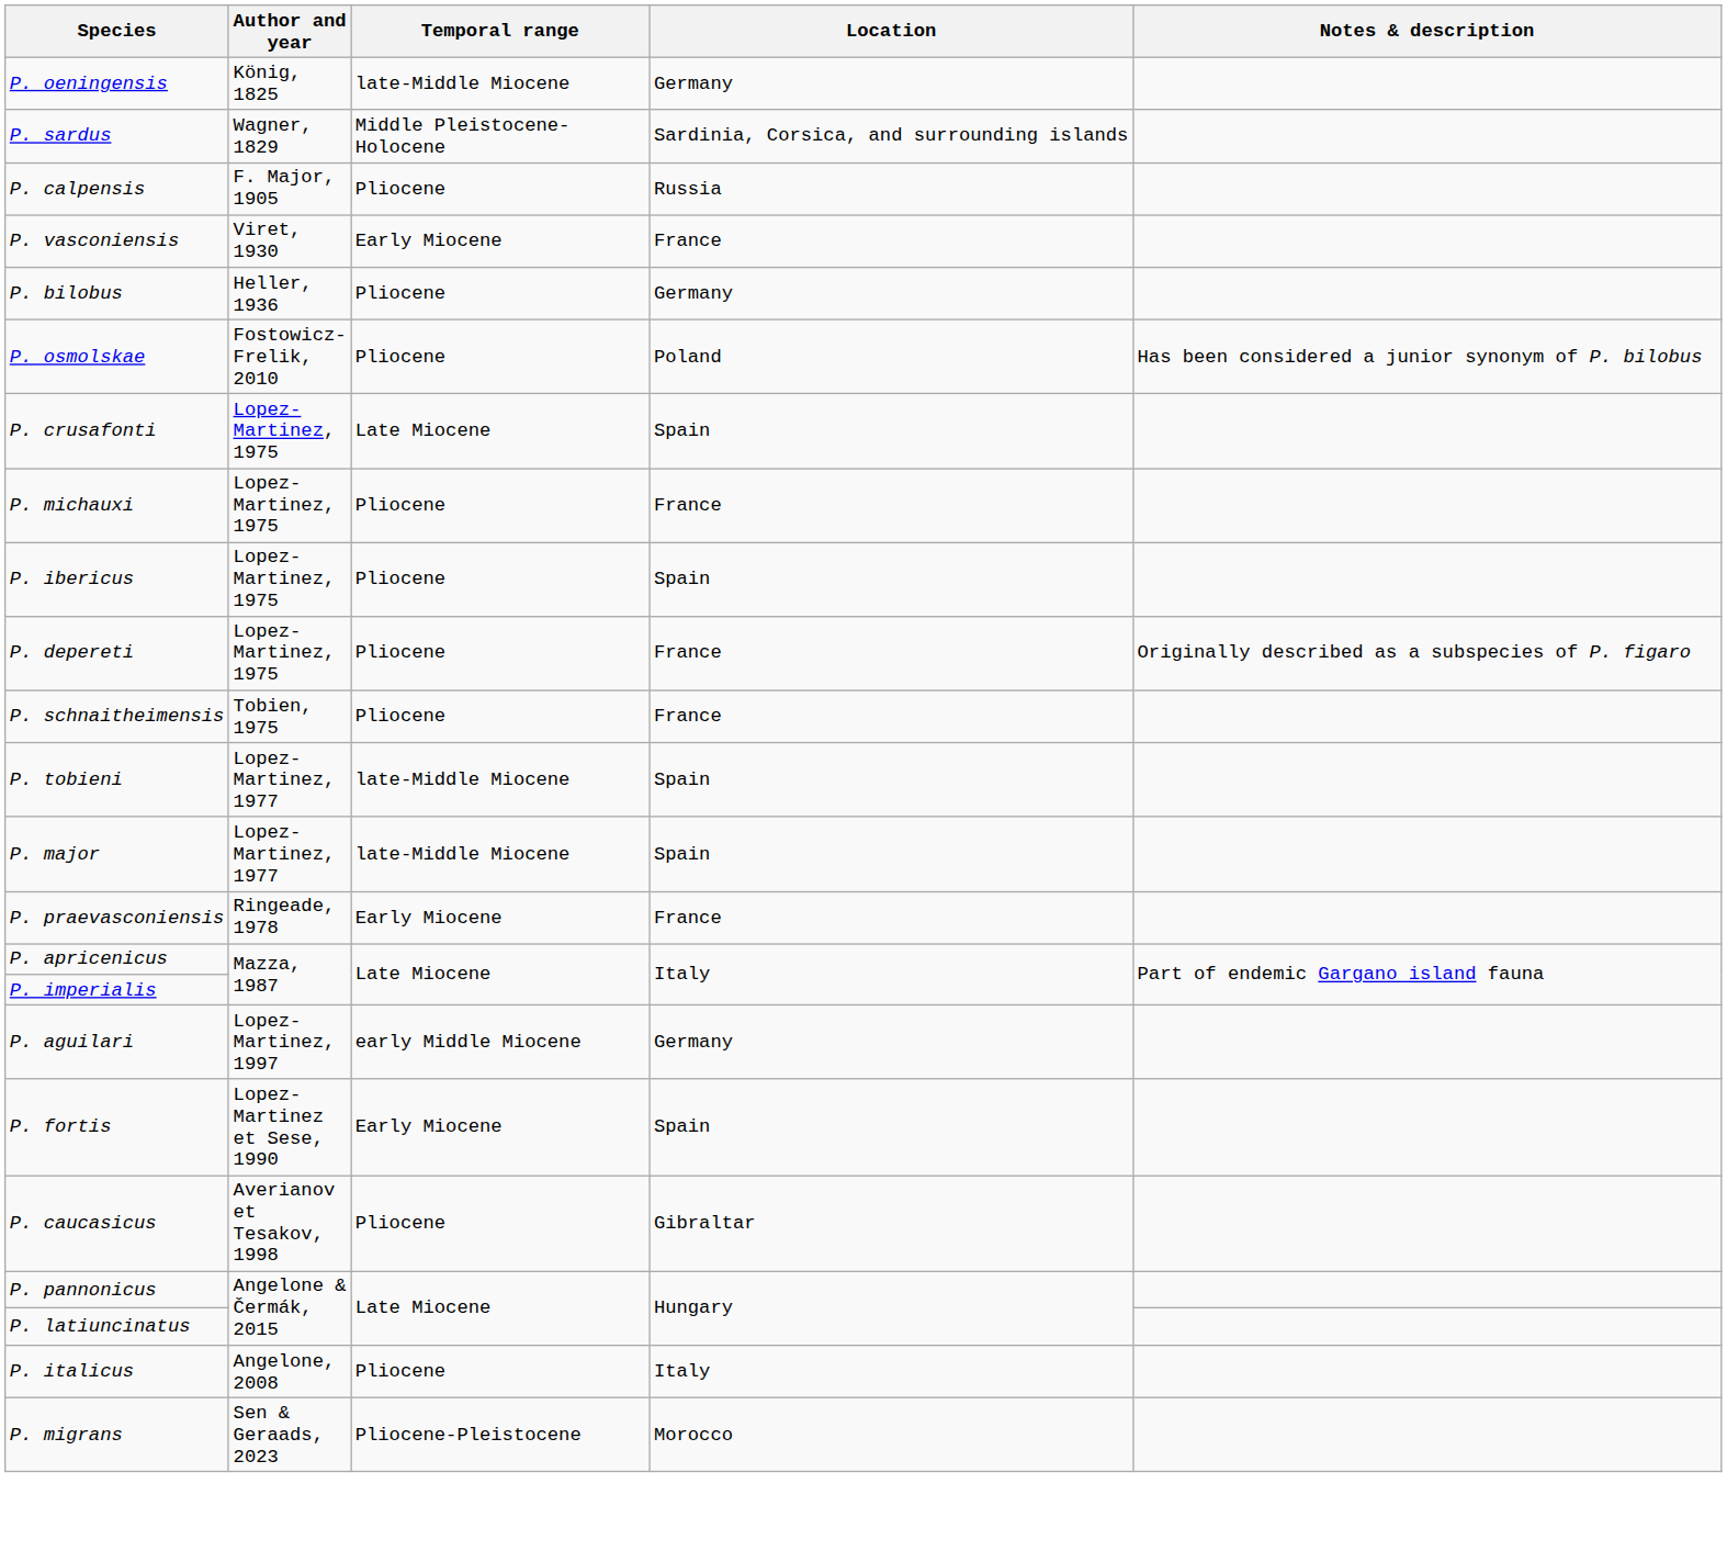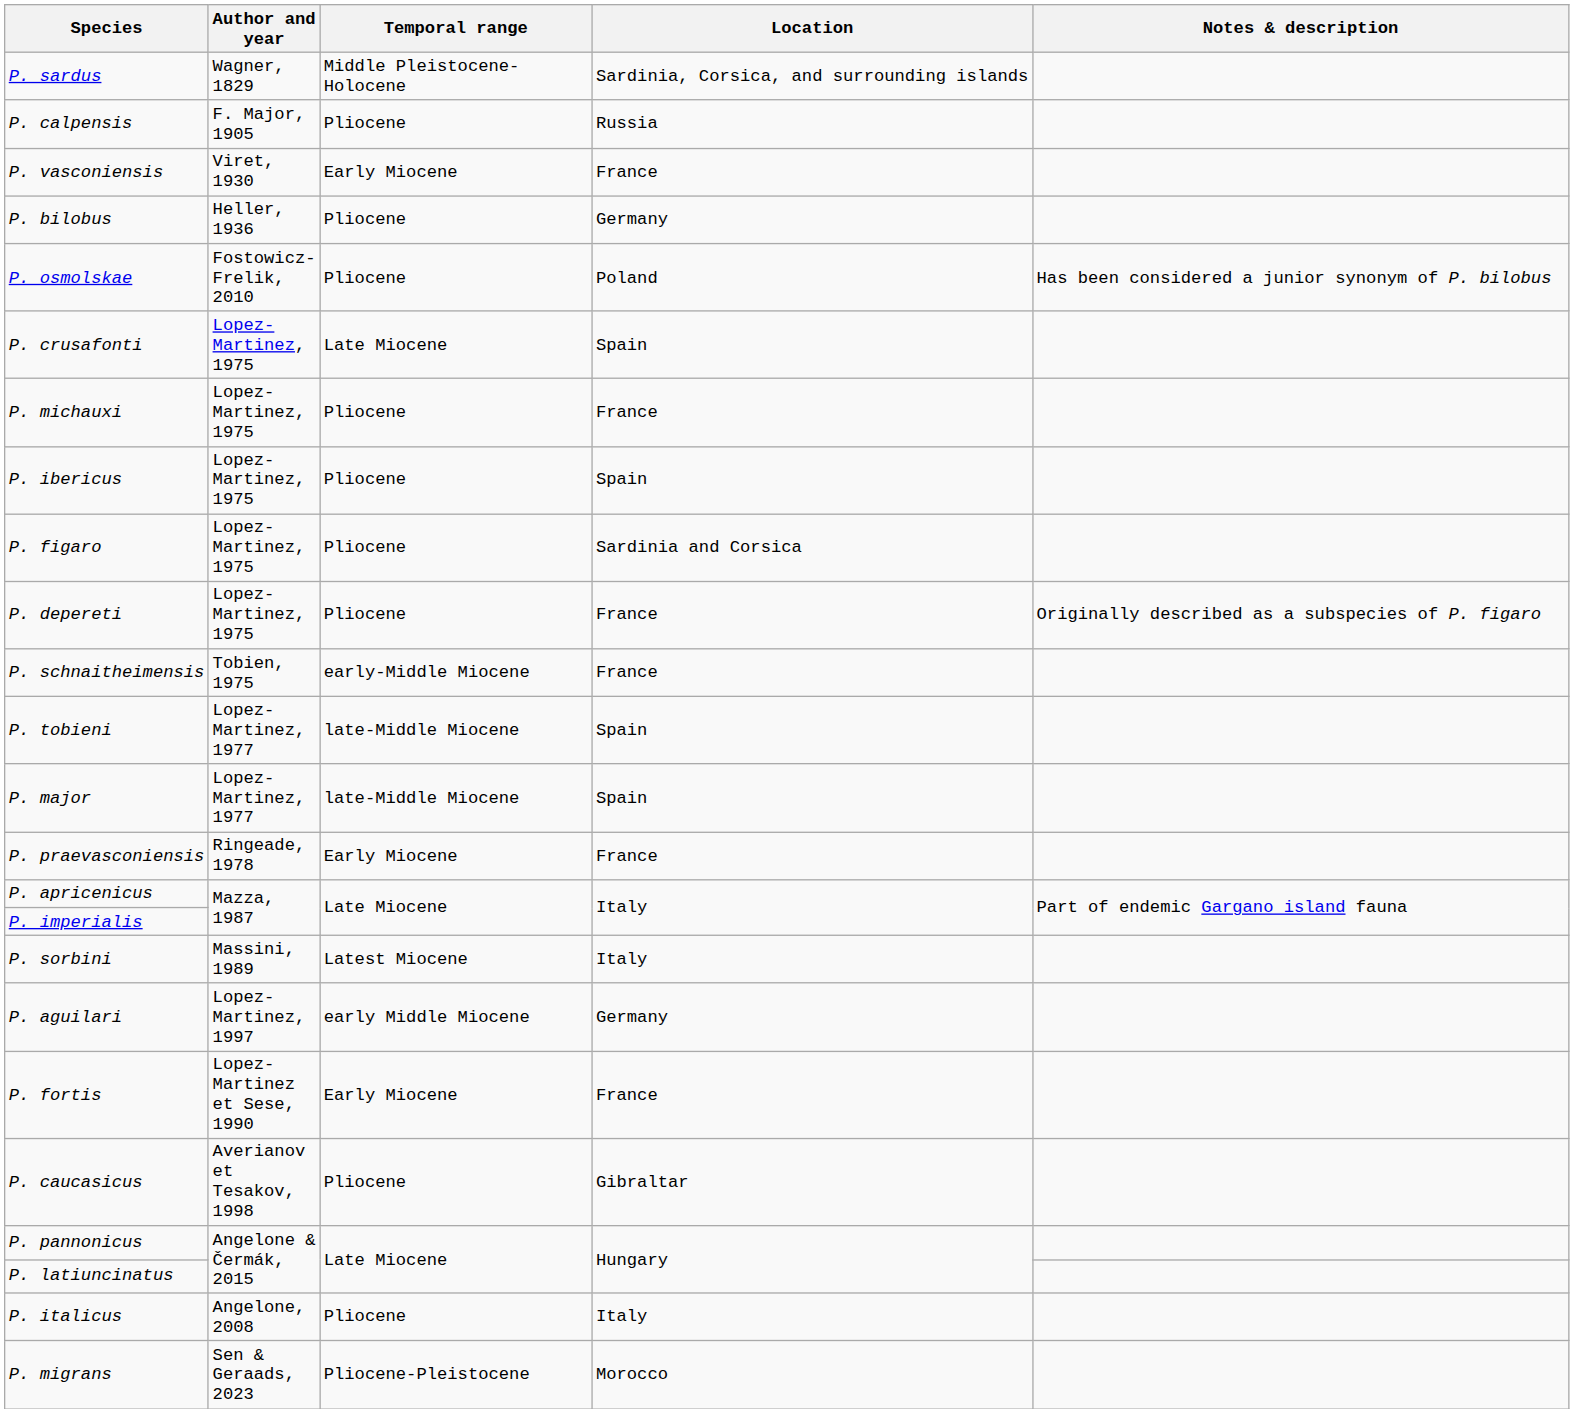- row: P. oeningensis | König, 1825 | late-Middle Miocene | Germany
+ row: P. figaro | Lopez-Martinez, 1975 | Pliocene | Sardinia and Corsica
P. schnaitheimensis | Temporal range: Pliocene -> early-Middle Miocene
+ row: P. sorbini | Massini, 1989 | Latest Miocene | Italy
P. fortis | Location: Spain -> France
